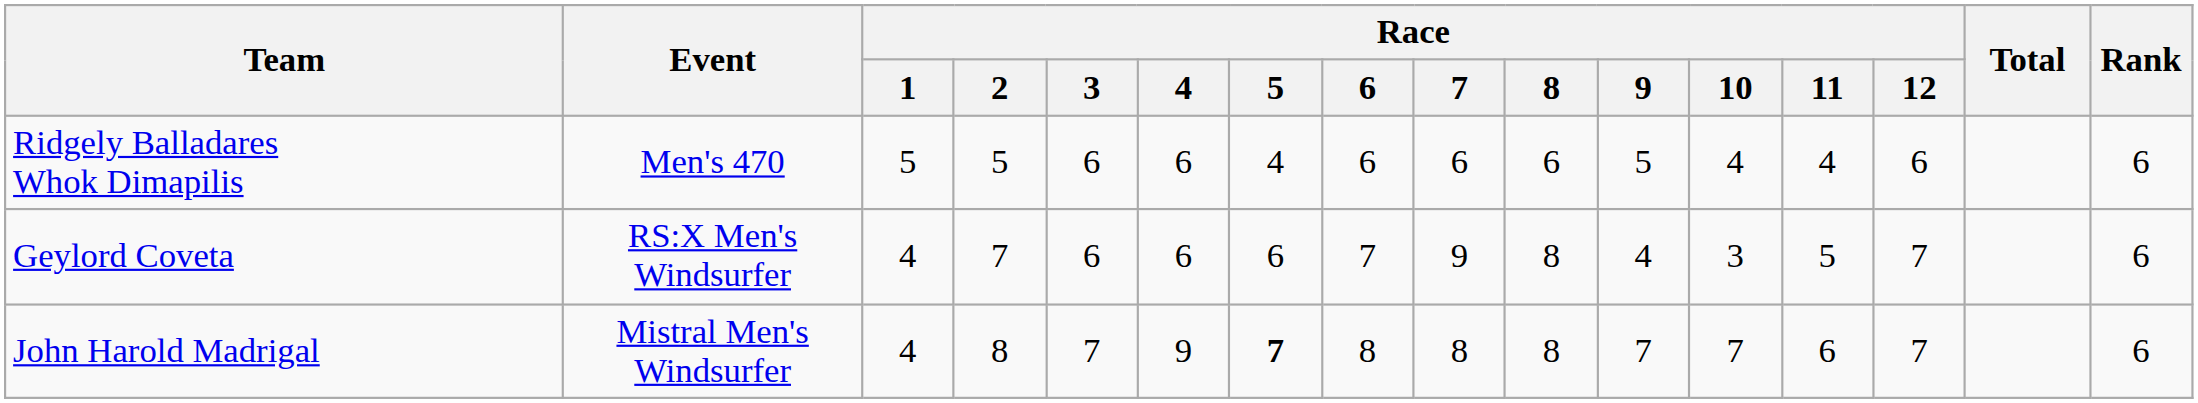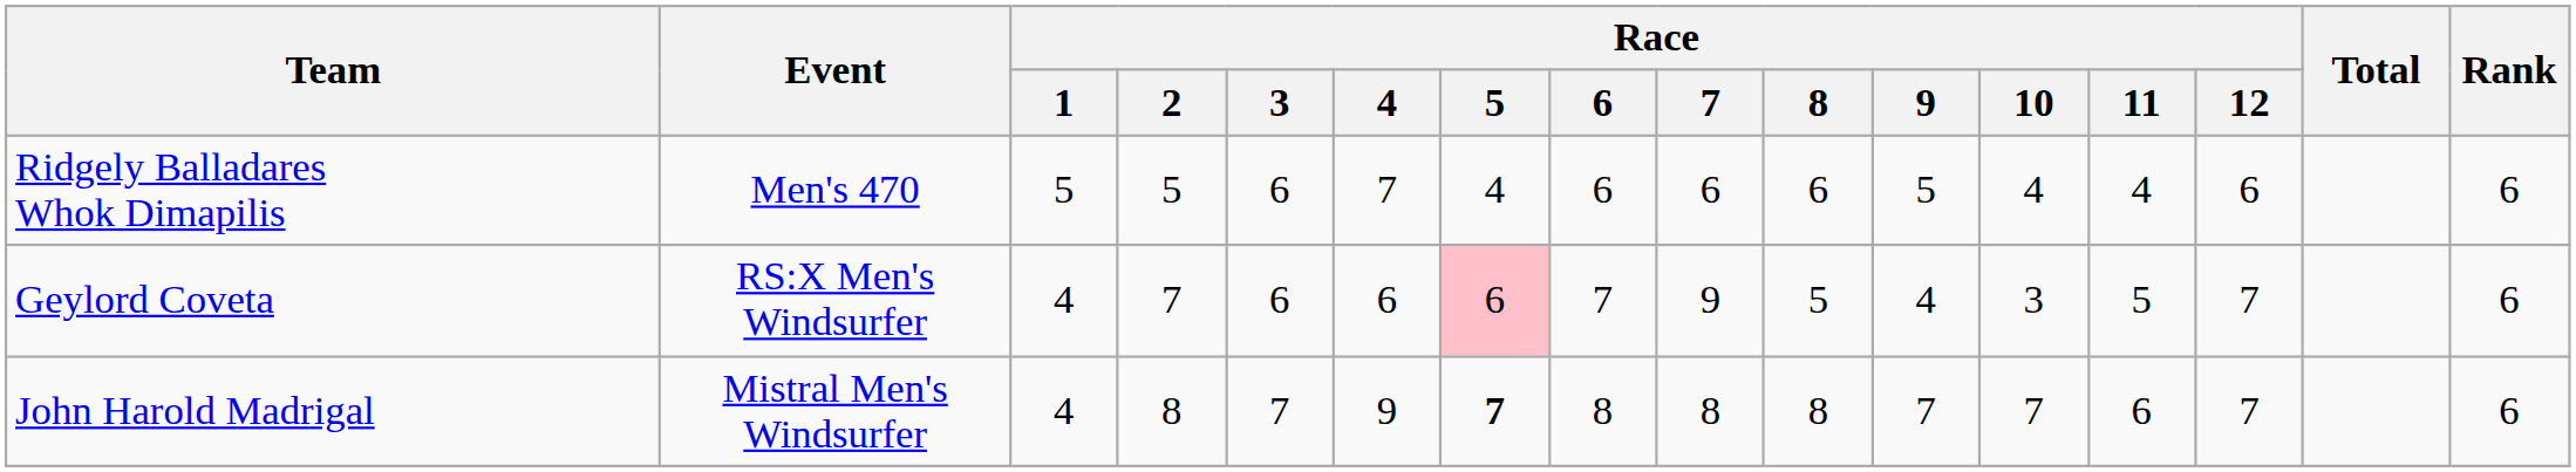Ridgely Balladares Whok Dimapilis | Race / 4: 6 -> 7
Geylord Coveta | Race / 5: no background -> pink background
Geylord Coveta | Race / 8: 8 -> 5
